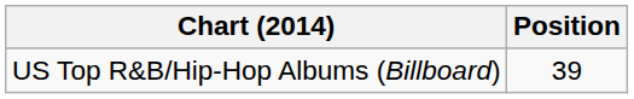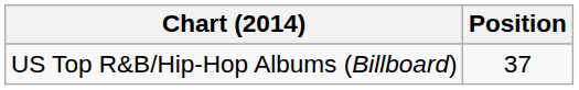US Top R&B/Hip-Hop Albums (Billboard) | Position: 39 -> 37
